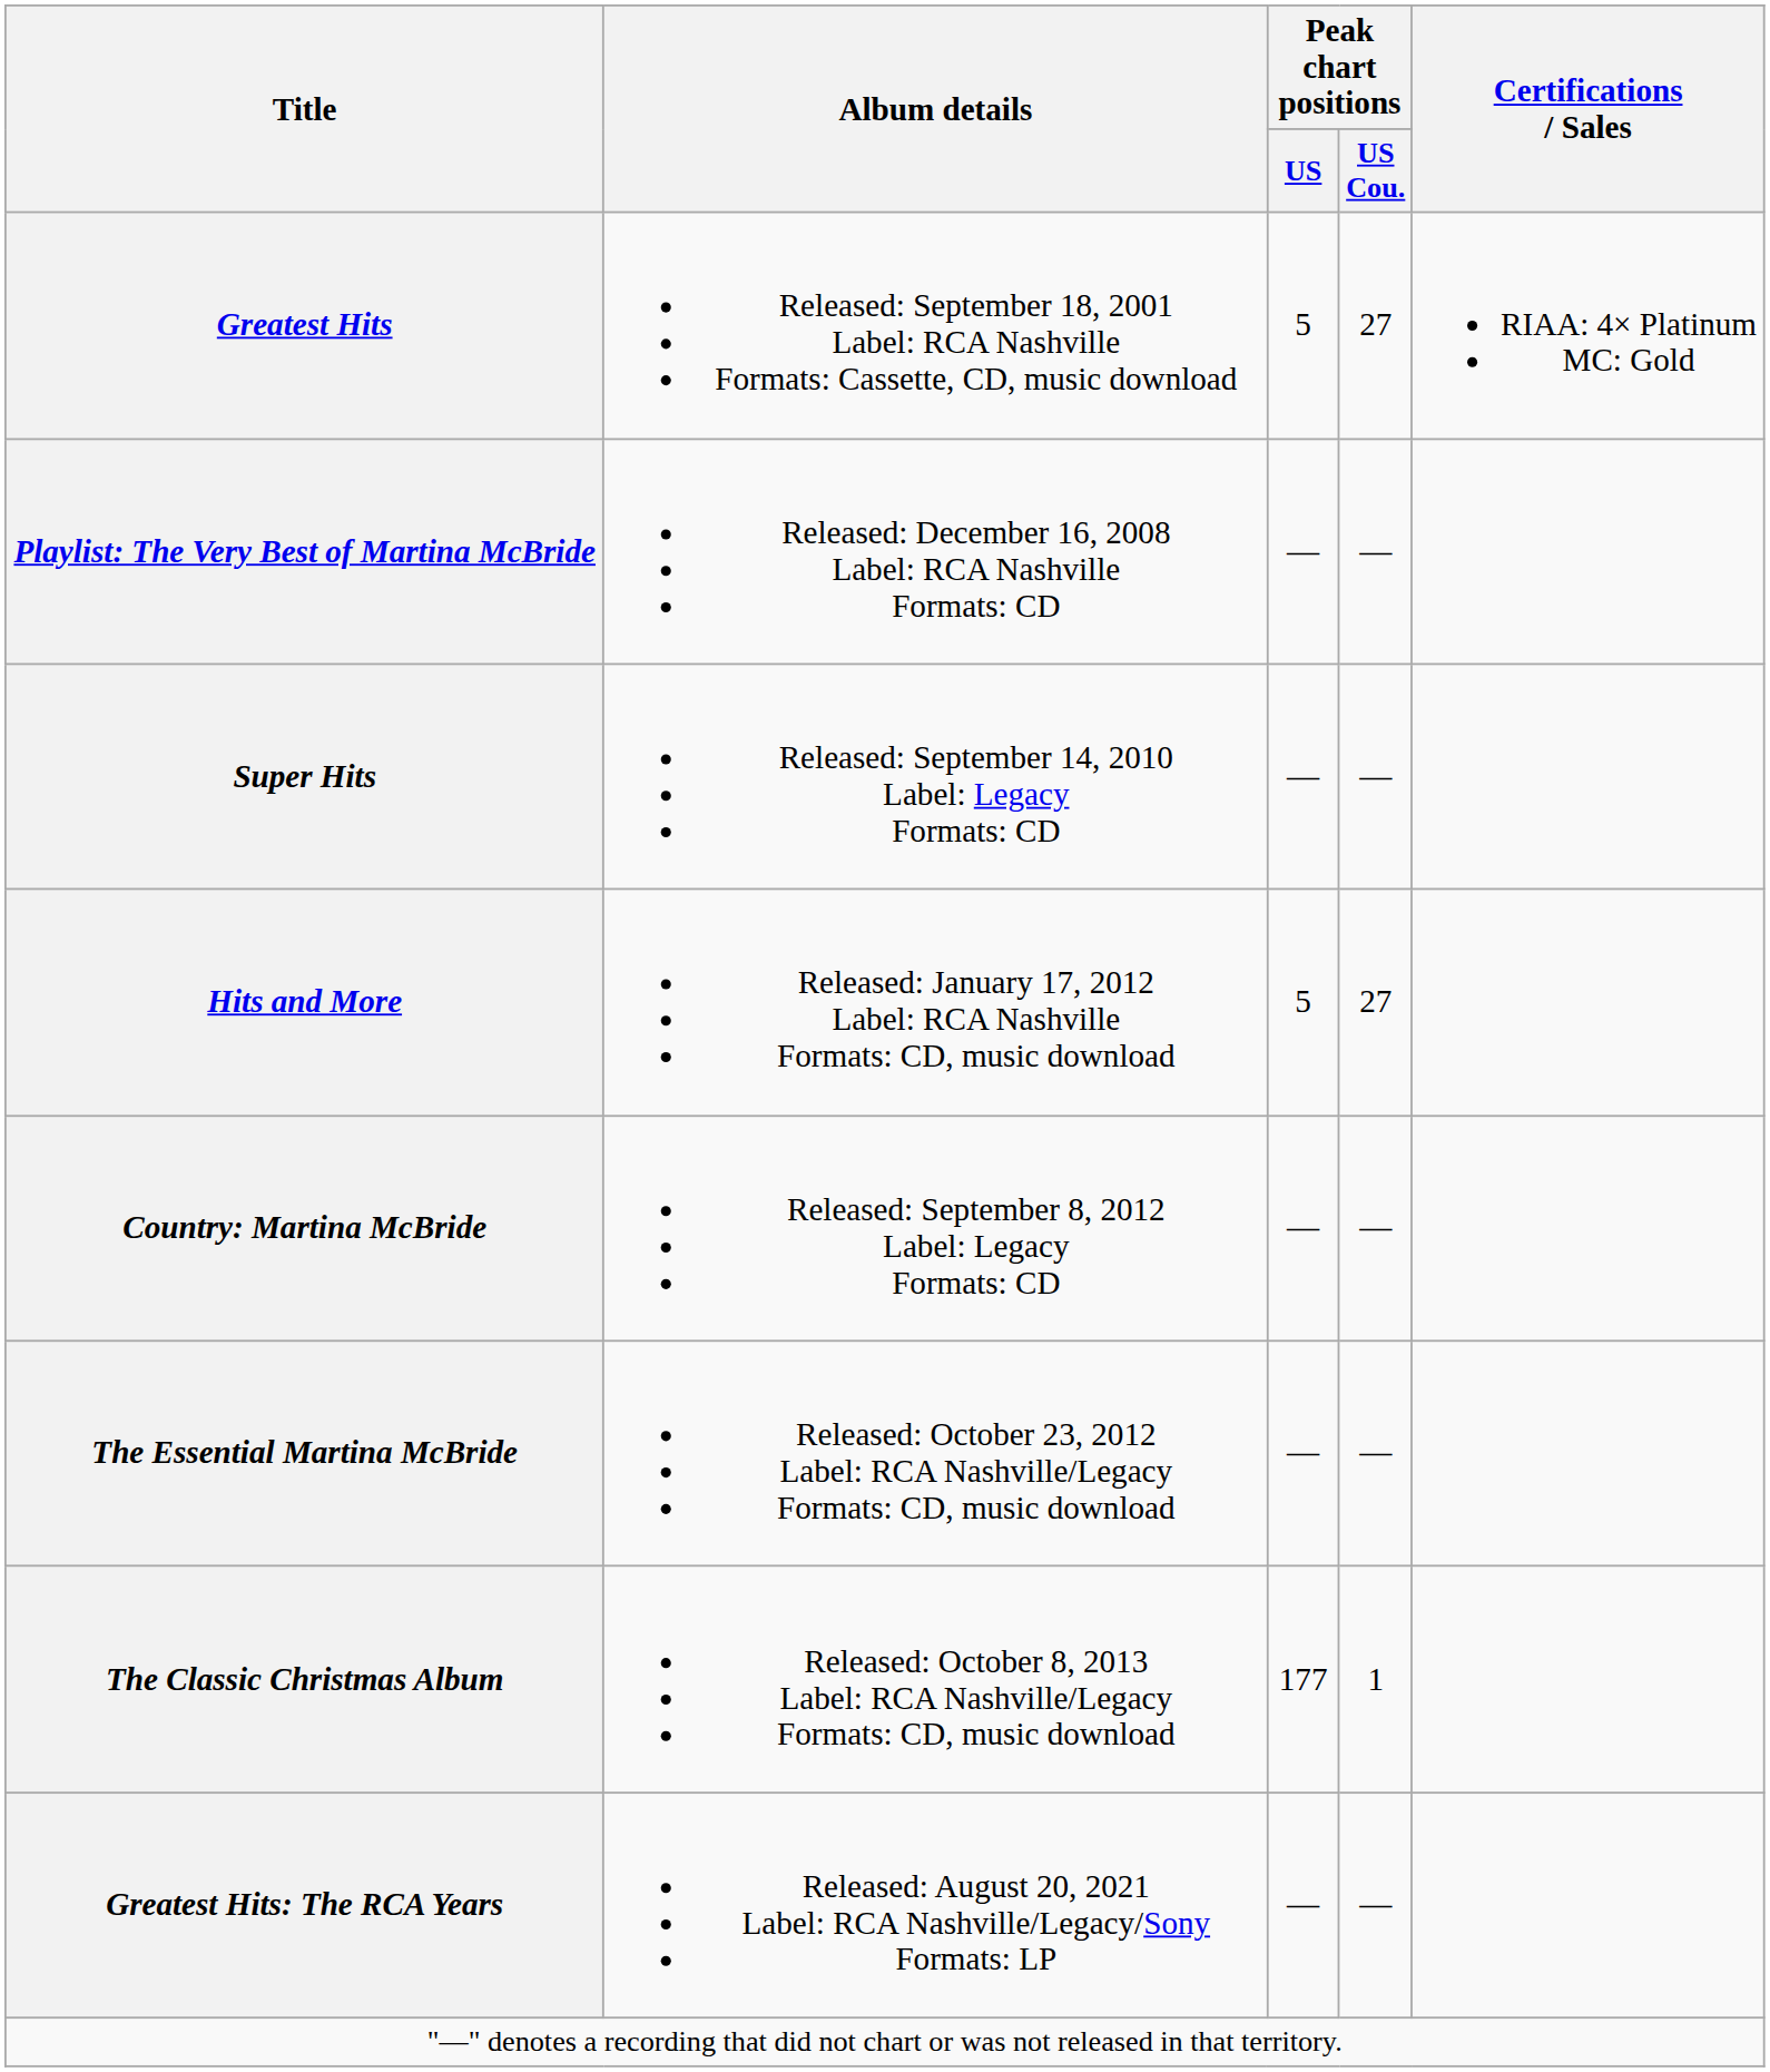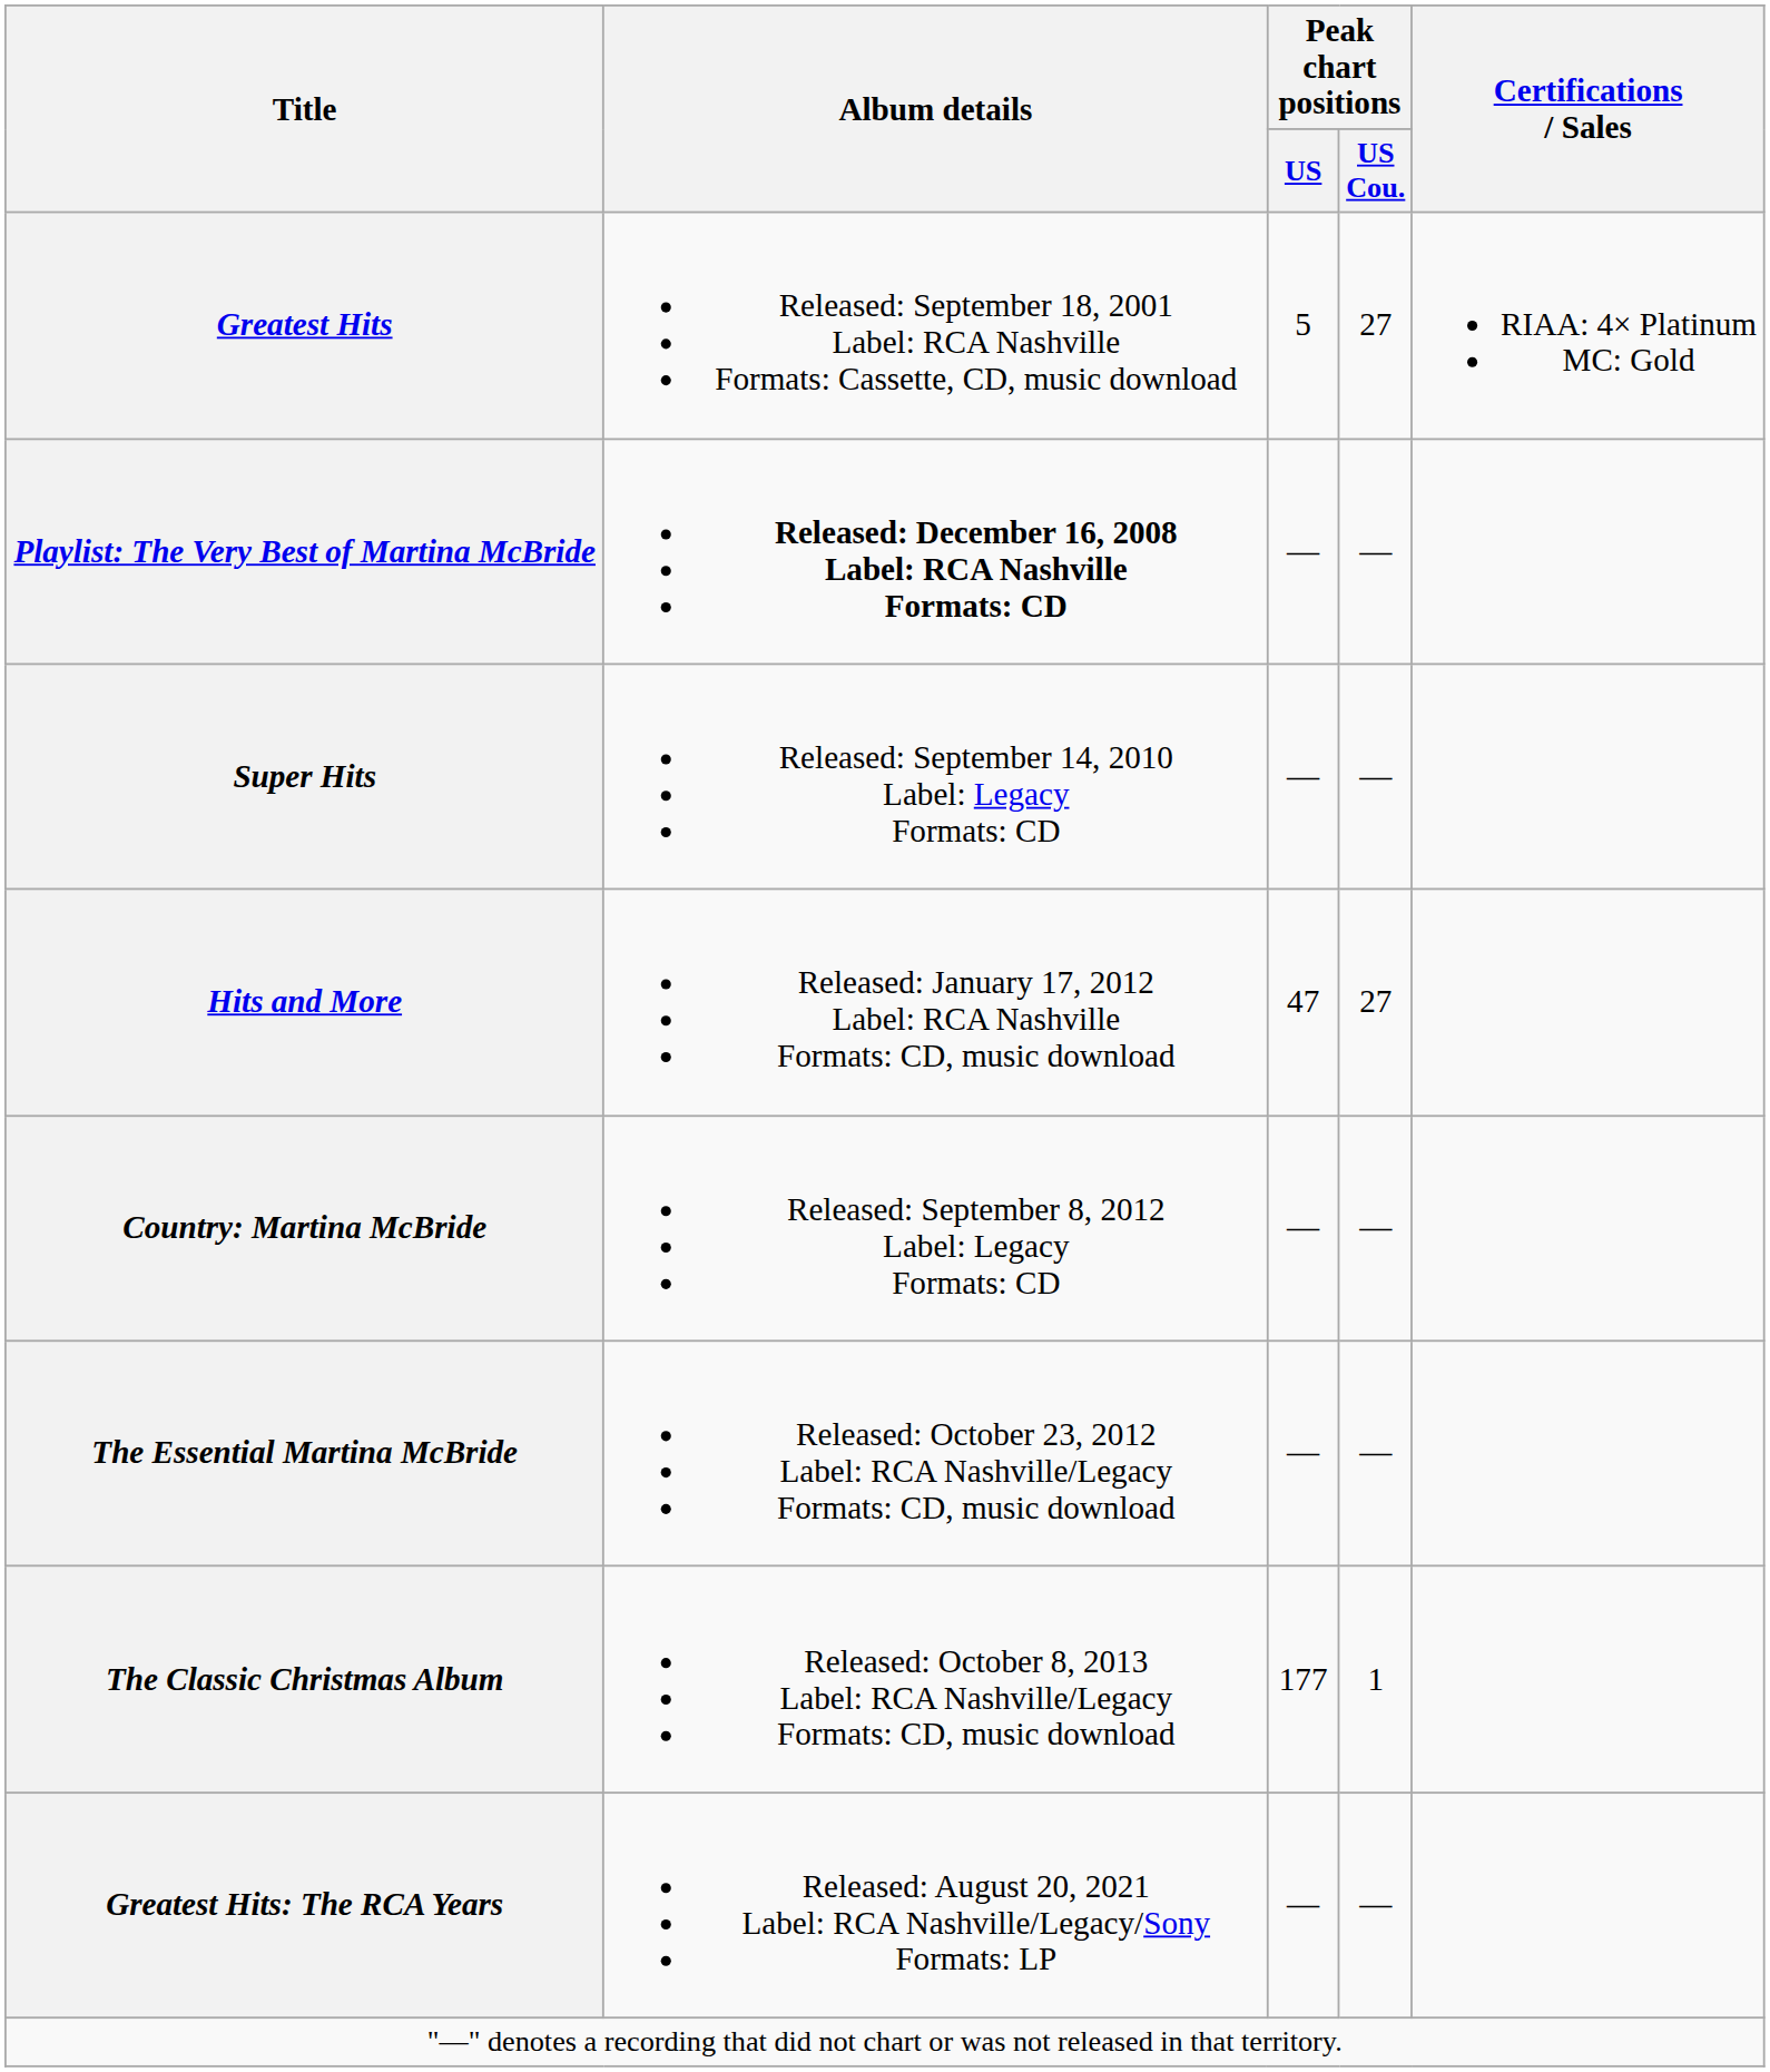Playlist: The Very Best of Martina McBride | Album details: normal -> bold
Hits and More | Peak chart positions / US: 5 -> 47
